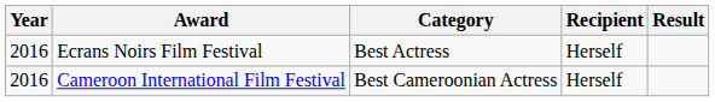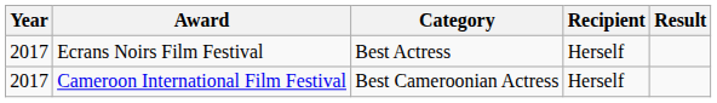Ecrans Noirs Film Festival | Year: 2016 -> 2017
Cameroon International Film Festival | Year: 2016 -> 2017
